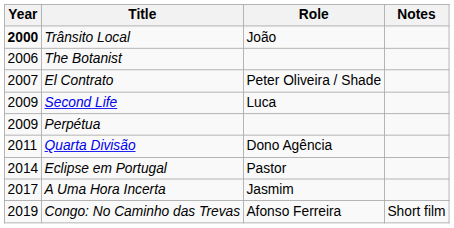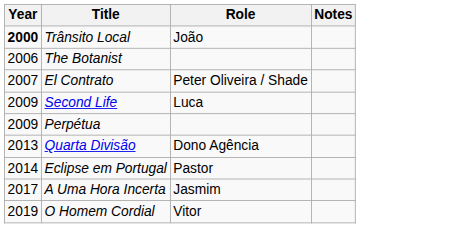Quarta Divisão | Year: 2011 -> 2013
+ row: 2019 | O Homem Cordial | Vitor
- row: 2019 | Congo: No Caminho das Trevas | Afonso Ferreira | Short film
